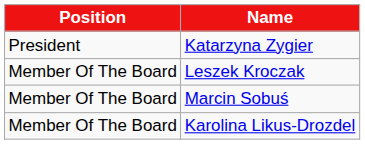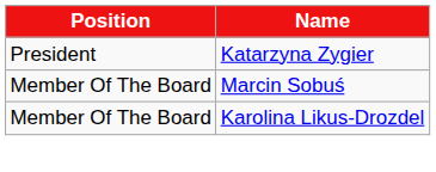- row: Member Of The Board | Leszek Kroczak
